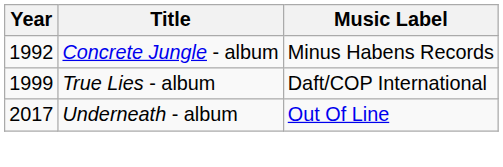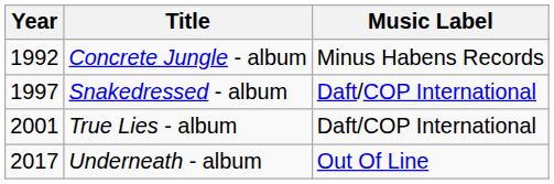+ row: 1997 | Snakedressed - album | Daft/COP International
True Lies - album | Year: 1999 -> 2001
